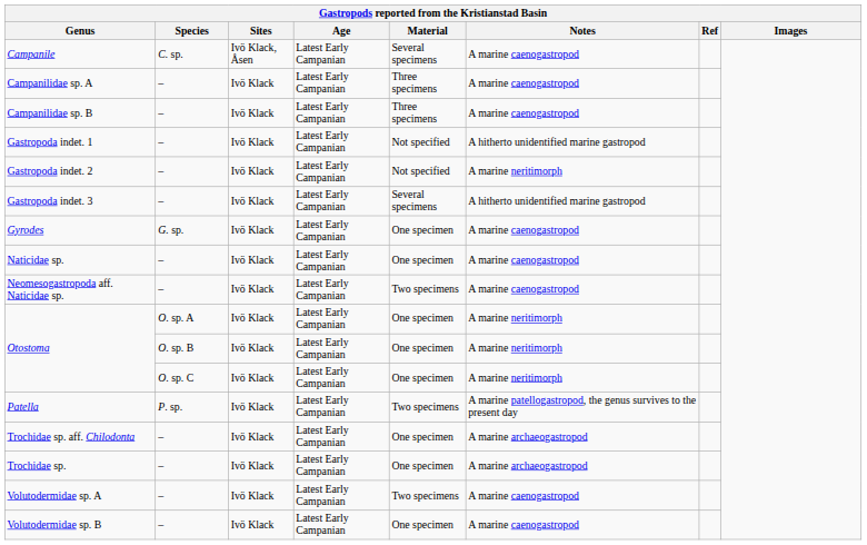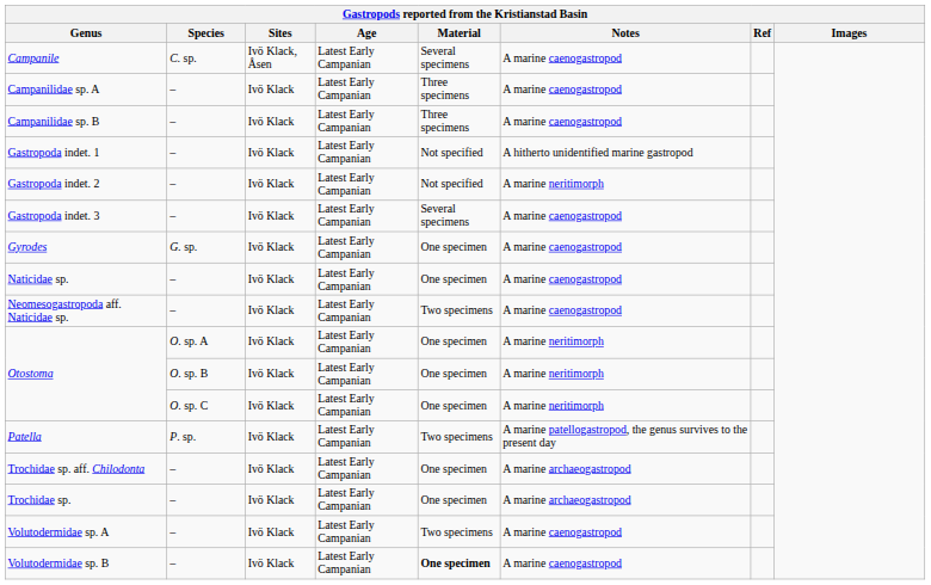Gastropoda indet. 3 | Notes: A hitherto unidentified marine gastropod -> A marine caenogastropod
Volutodermidae sp. B | Material: normal -> bold
